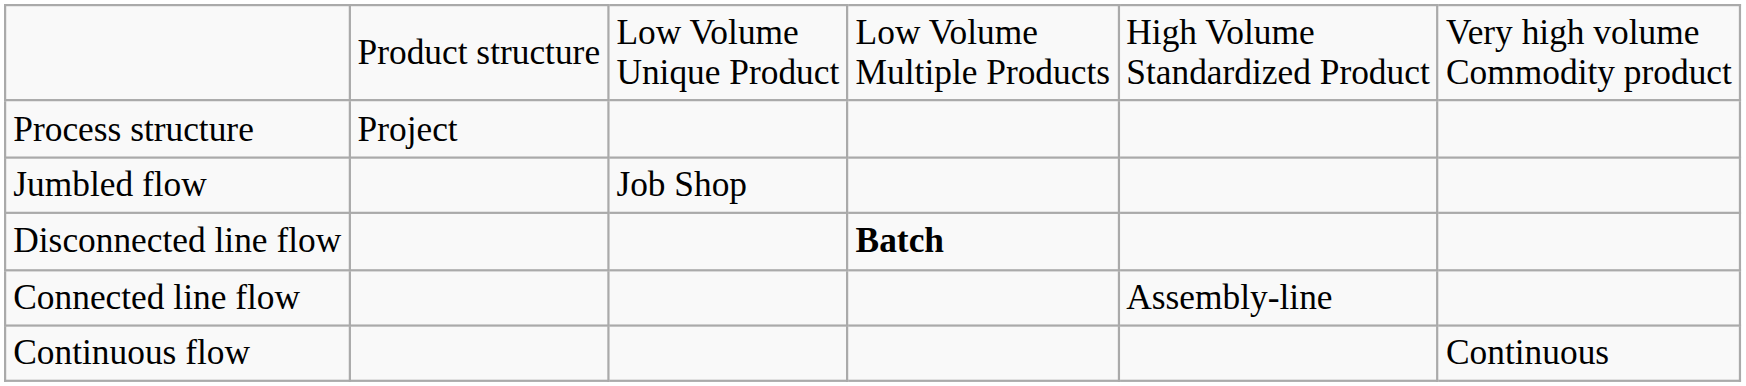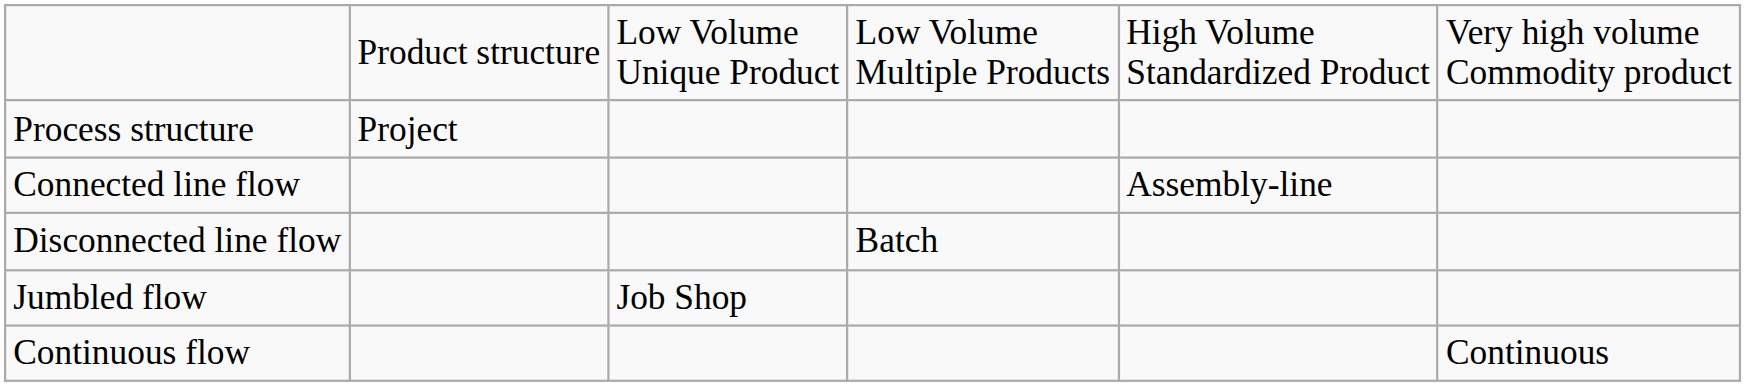rows swapped: Jumbled flow <-> Connected line flow
Disconnected line flow | column 4: bold -> normal
